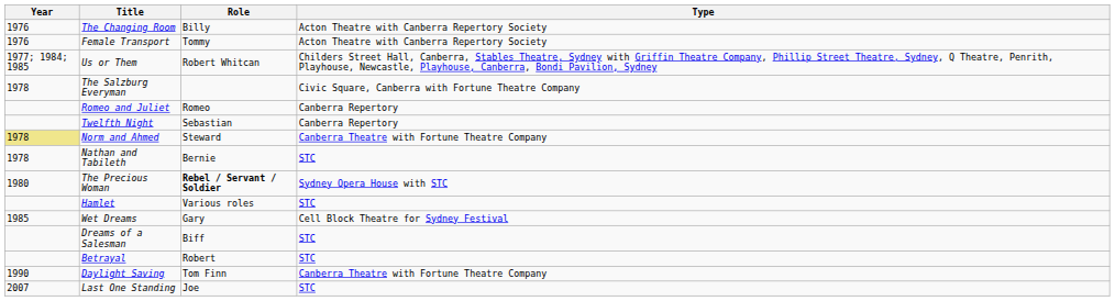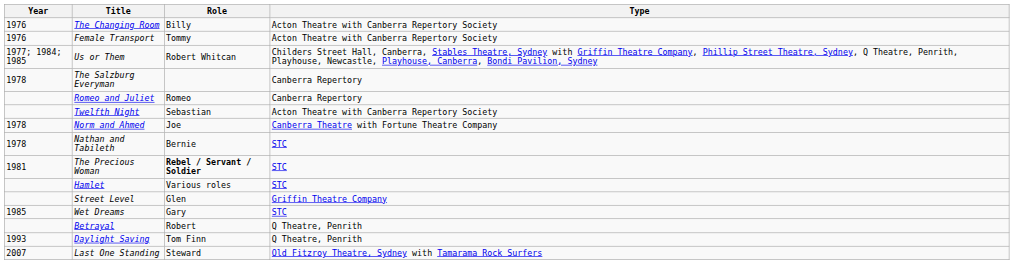The Salzburg Everyman | Type: Civic Square, Canberra with Fortune Theatre Company -> Canberra Repertory
Twelfth Night | Type: Canberra Repertory -> Acton Theatre with Canberra Repertory Society
Norm and Ahmed | Year: khaki background -> no background
Norm and Ahmed | Role: Steward -> Joe
The Precious Woman | Year: 1980 -> 1981
The Precious Woman | Type: Sydney Opera House with STC -> STC
+ row: Street Level | Glen | Griffin Theatre Company
Wet Dreams | Type: Cell Block Theatre for Sydney Festival -> STC
- row: Dreams of a Salesman | Biff | STC
Betrayal | Type: STC -> Q Theatre, Penrith
Daylight Saving | Year: 1990 -> 1993
Daylight Saving | Type: Canberra Theatre with Fortune Theatre Company -> Q Theatre, Penrith
Last One Standing | Role: Joe -> Steward
Last One Standing | Type: STC -> Old Fitzroy Theatre, Sydney with Tamarama Rock Surfers
